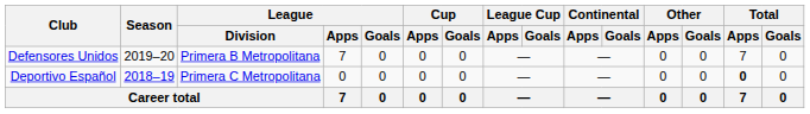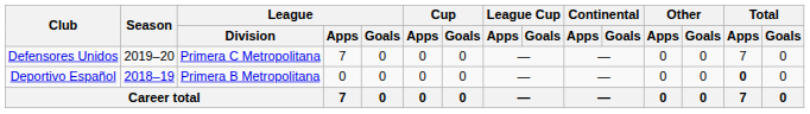Defensores Unidos | League / Division: Primera B Metropolitana -> Primera C Metropolitana
Deportivo Español | League / Division: Primera C Metropolitana -> Primera B Metropolitana
